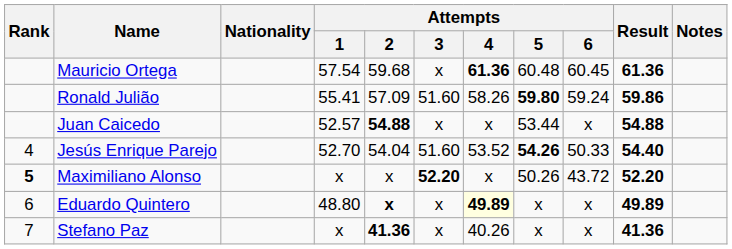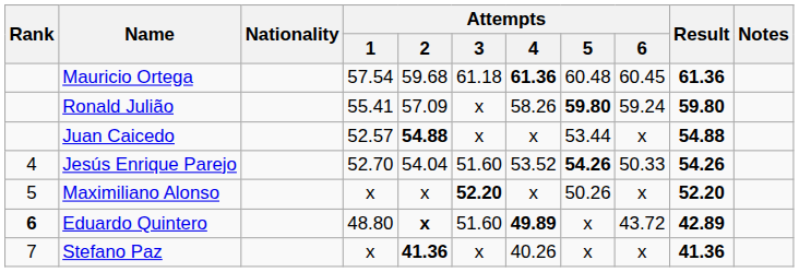Mauricio Ortega | Attempts / 3: x -> 61.18
Ronald Julião | Attempts / 3: 51.60 -> x
Ronald Julião | Result: 59.86 -> 59.80
Jesús Enrique Parejo | Result: 54.40 -> 54.26
Maximiliano Alonso | Rank: bold -> normal
Maximiliano Alonso | Attempts / 6: 43.72 -> x
Eduardo Quintero | Rank: normal -> bold
Eduardo Quintero | Attempts / 3: x -> 51.60
Eduardo Quintero | Attempts / 4: lightyellow background -> no background
Eduardo Quintero | Attempts / 6: x -> 43.72
Eduardo Quintero | Result: 49.89 -> 42.89
